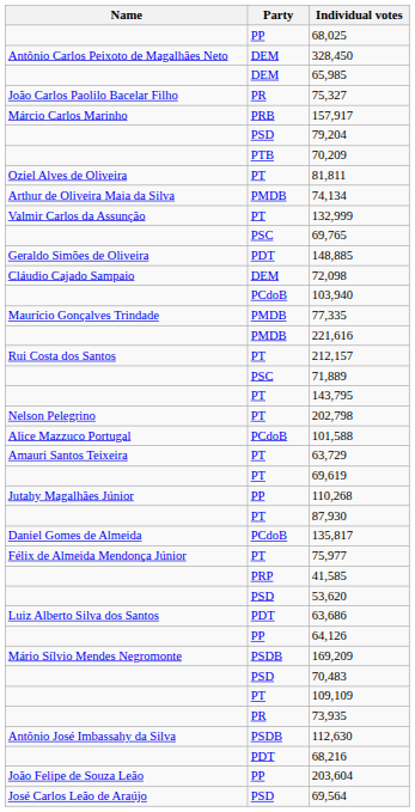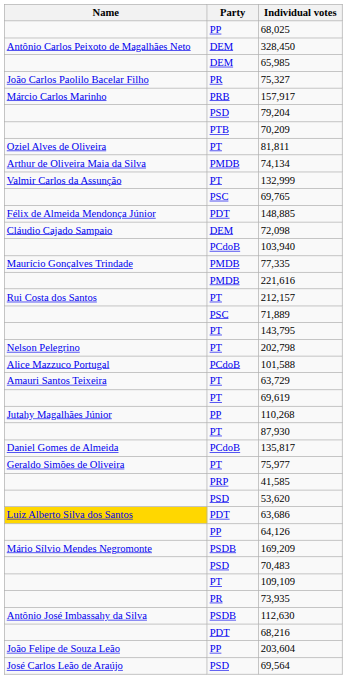148,885 | Name: Geraldo Simões de Oliveira -> Félix de Almeida Mendonça Júnior
75,977 | Name: Félix de Almeida Mendonça Júnior -> Geraldo Simões de Oliveira
63,686 | Name: no background -> gold background
